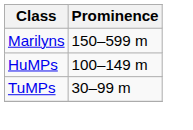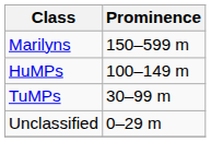+ row: Unclassified | 0–29 m
